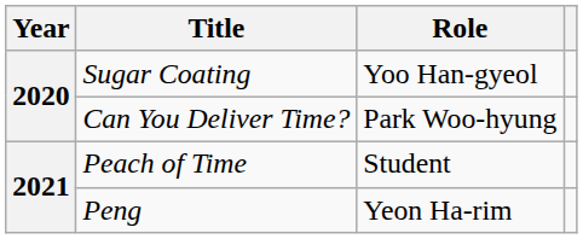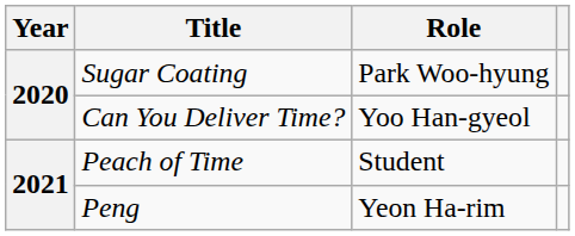Sugar Coating | Role: Yoo Han-gyeol -> Park Woo-hyung
Can You Deliver Time? | Role: Park Woo-hyung -> Yoo Han-gyeol
